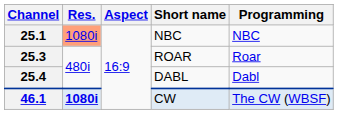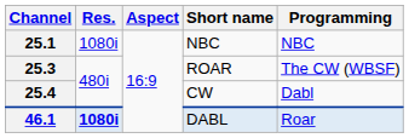25.1 | Res.: lightsalmon background -> no background
25.3 | Programming: Roar -> The CW (WBSF)
25.4 | Short name: DABL -> CW
46.1 | Short name: CW -> DABL
46.1 | Programming: The CW (WBSF) -> Roar
